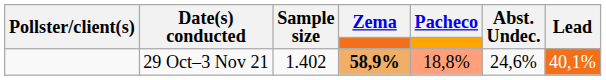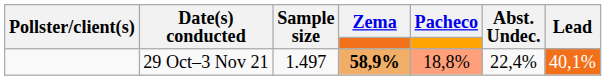29 Oct–3 Nov 21 | Sample size: 1.402 -> 1.497
29 Oct–3 Nov 21 | Abst. Undec.: 24,6% -> 22,4%
